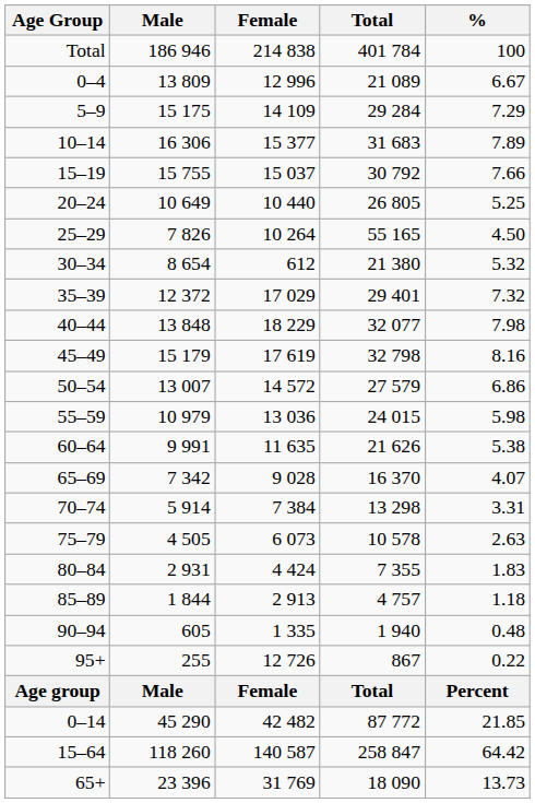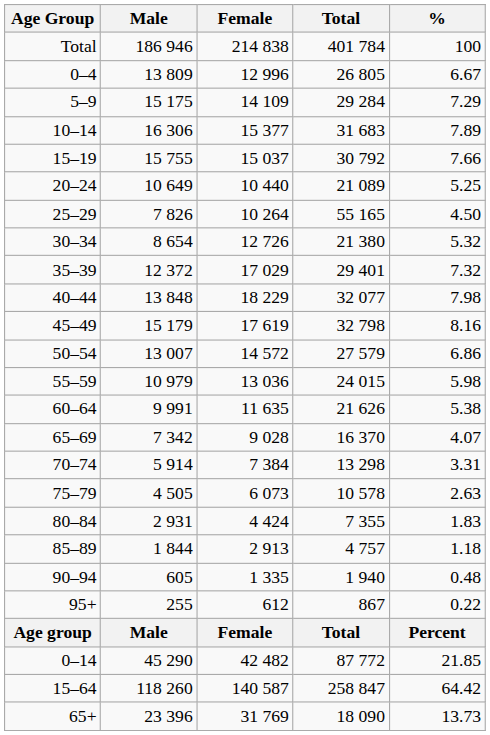0–4 | Total: 21 089 -> 26 805
20–24 | Total: 26 805 -> 21 089
30–34 | Female: 612 -> 12 726
95+ | Female: 12 726 -> 612
